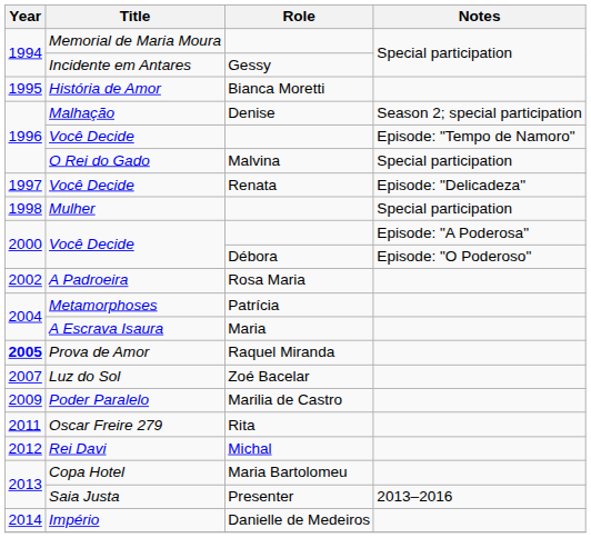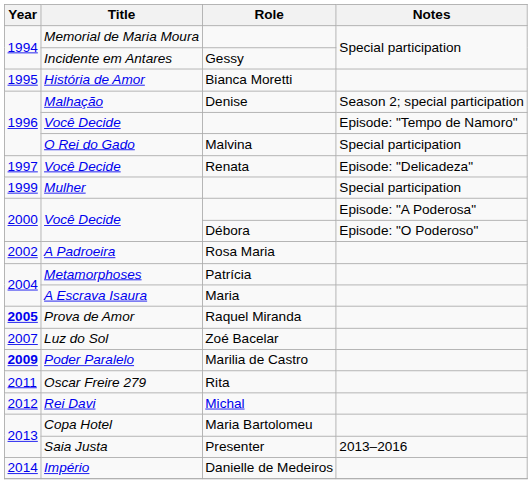Mulher | Year: 1998 -> 1999
Poder Paralelo | Year: normal -> bold
